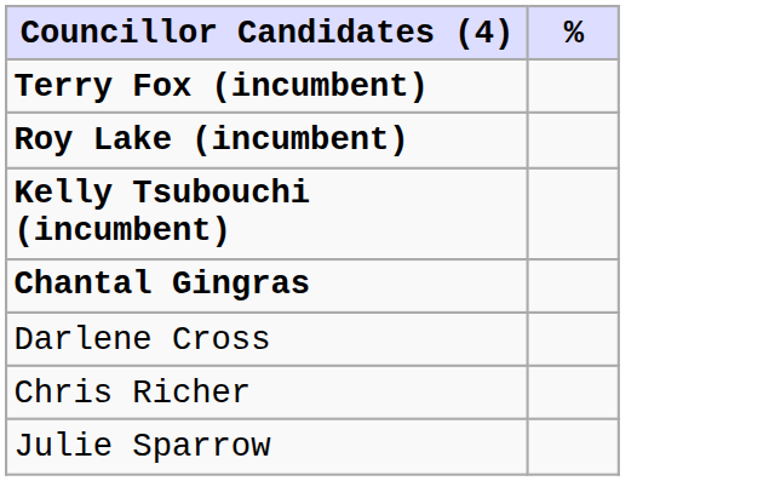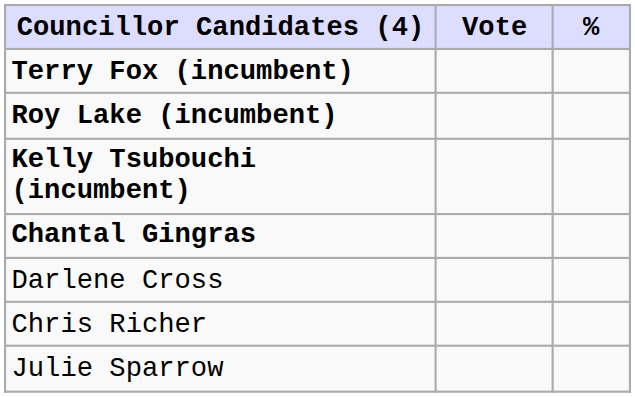+ column: Vote
